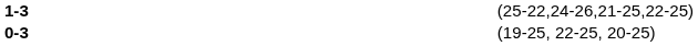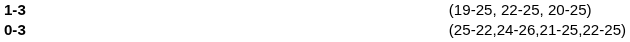1-3 | column 4: (25-22,24-26,21-25,22-25) -> (19-25, 22-25, 20-25)
0-3 | column 4: (19-25, 22-25, 20-25) -> (25-22,24-26,21-25,22-25)
